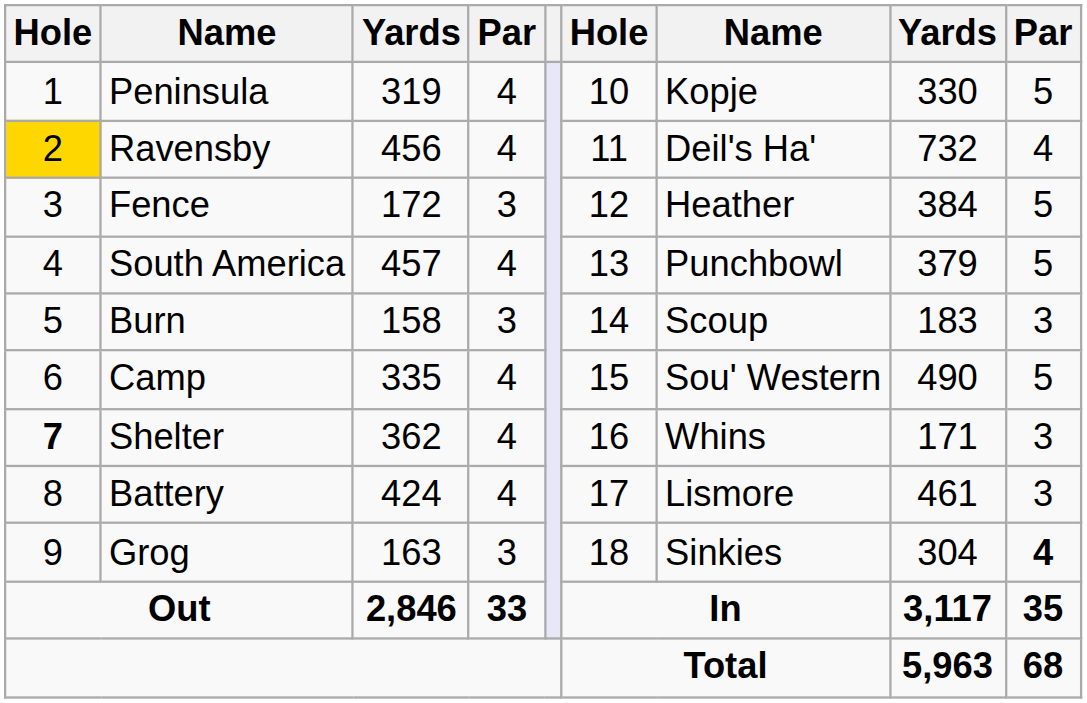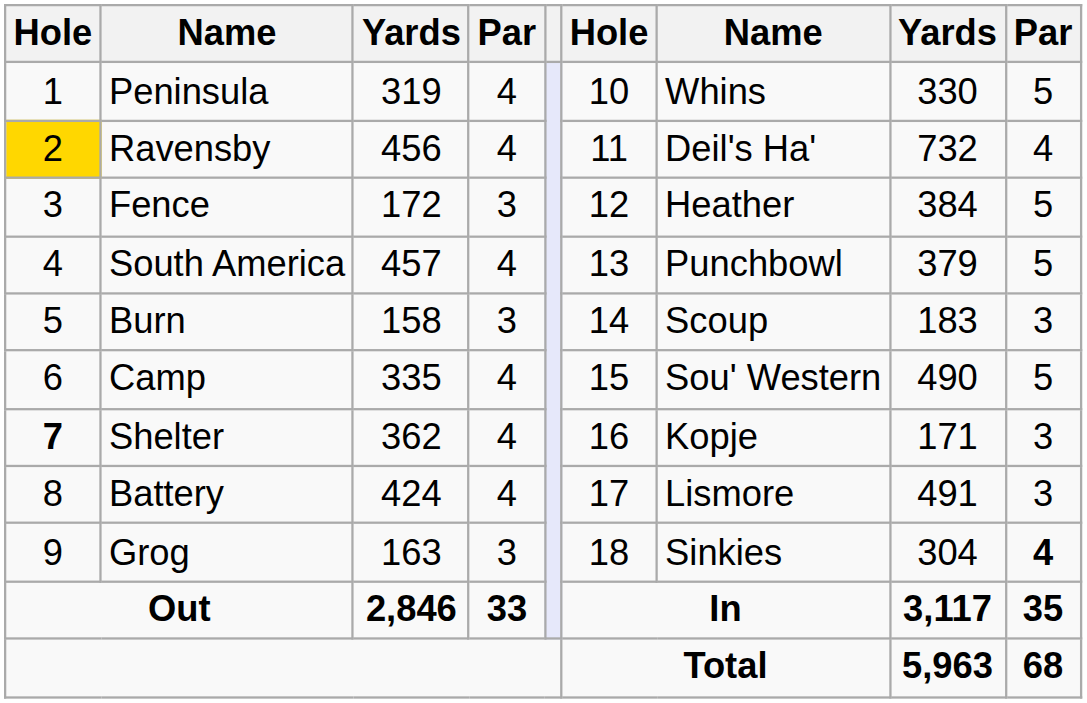Peninsula | column 7: Kopje -> Whins
Shelter | column 7: Whins -> Kopje
Battery | column 8: 461 -> 491
